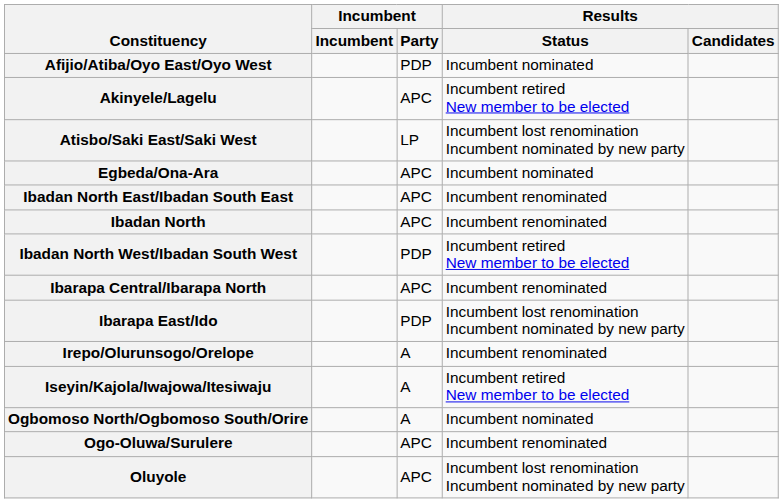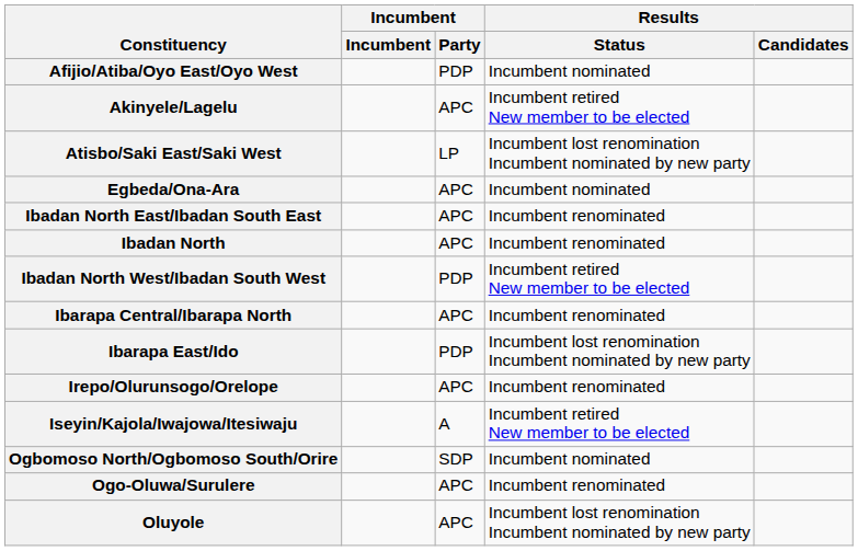Irepo/Olurunsogo/Orelope | Incumbent / Party: A -> APC
Ogbomoso North/Ogbomoso South/Orire | Incumbent / Party: A -> SDP
